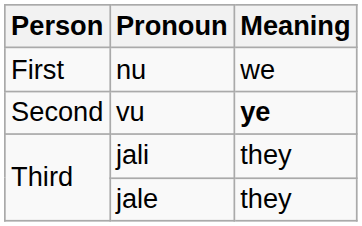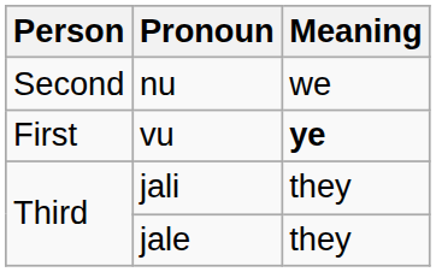nu | Person: First -> Second
vu | Person: Second -> First
